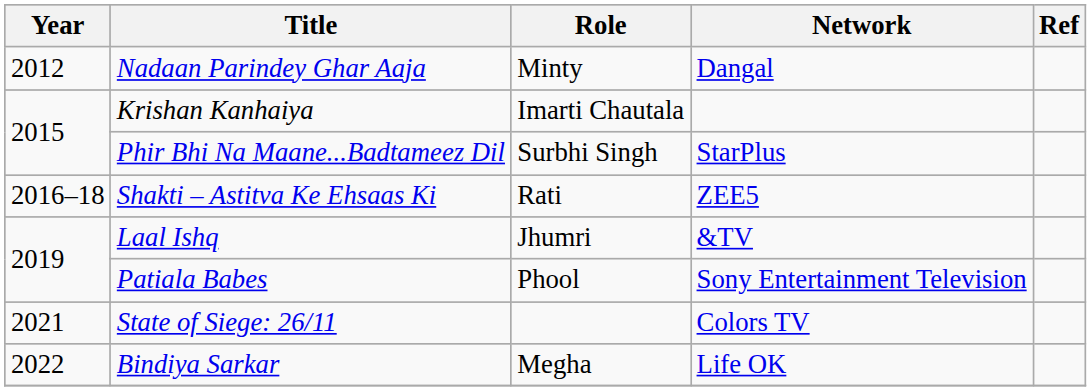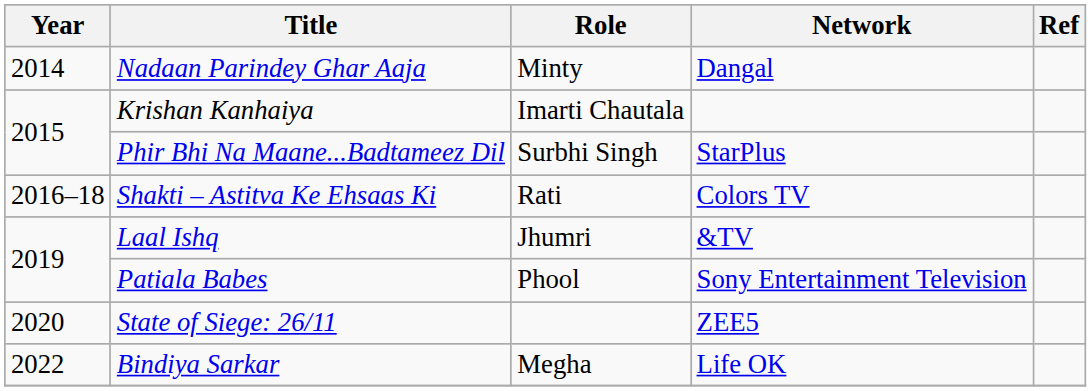Nadaan Parindey Ghar Aaja | Year: 2012 -> 2014
Shakti – Astitva Ke Ehsaas Ki | Network: ZEE5 -> Colors TV
State of Siege: 26/11 | Year: 2021 -> 2020
State of Siege: 26/11 | Network: Colors TV -> ZEE5
